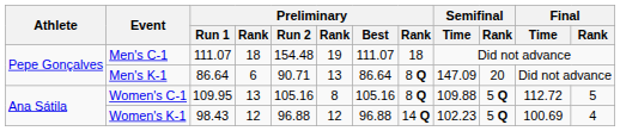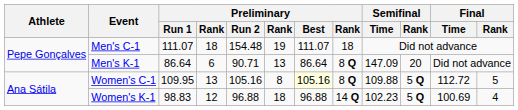Women's C-1 | Preliminary / Best: no background -> lightyellow background
Women's K-1 | Preliminary / Run 1: 98.43 -> 98.83
Women's K-1 | column 6: 12 -> 18
